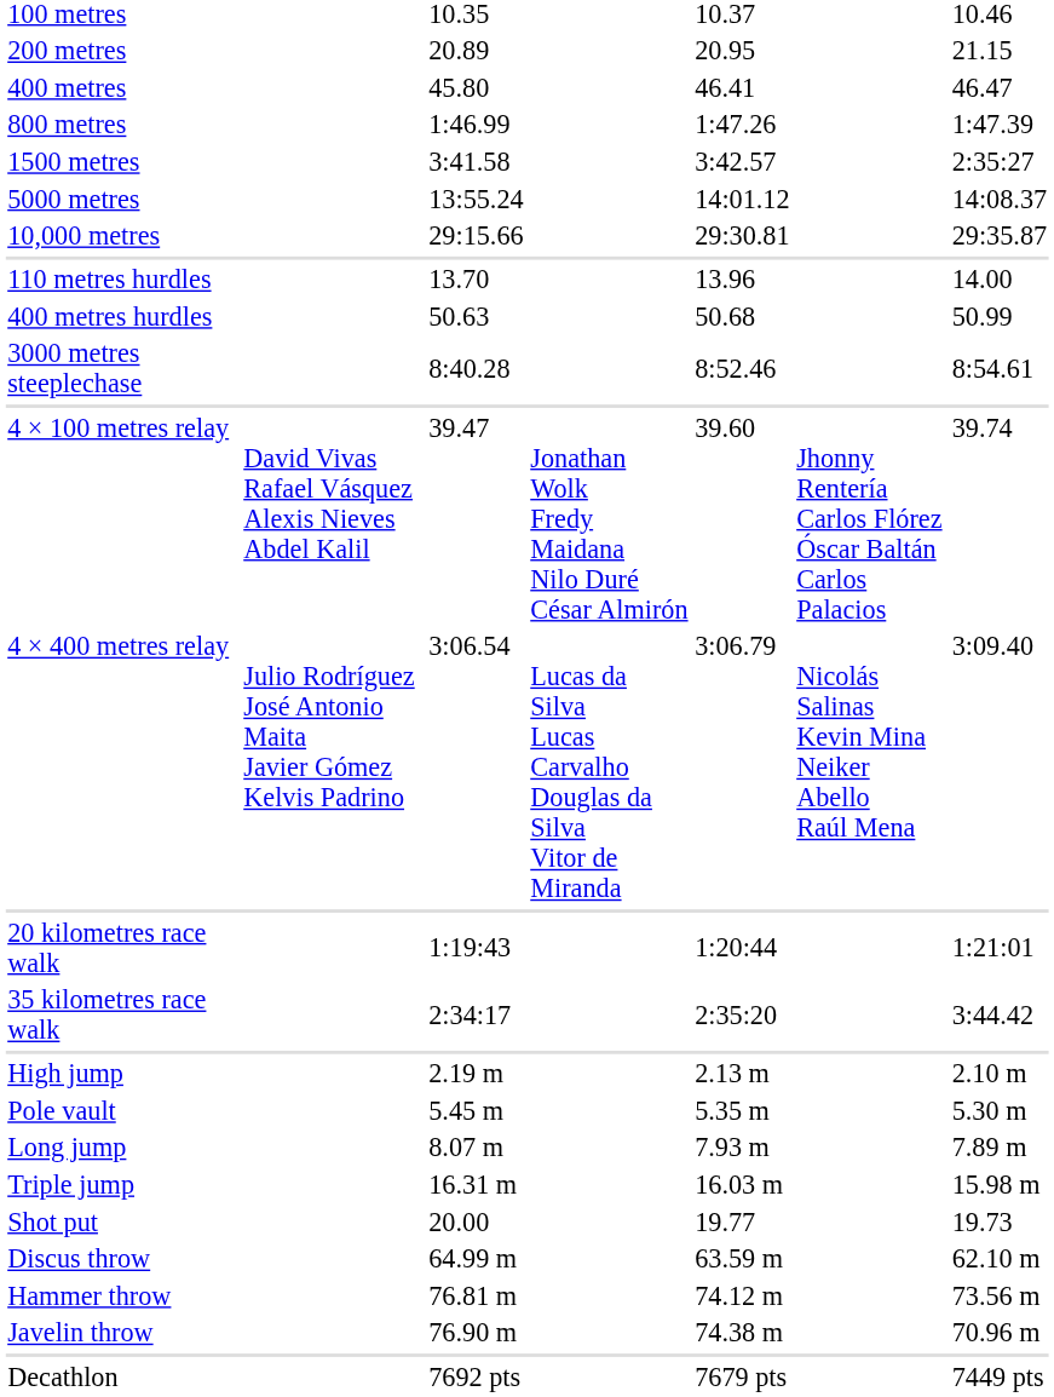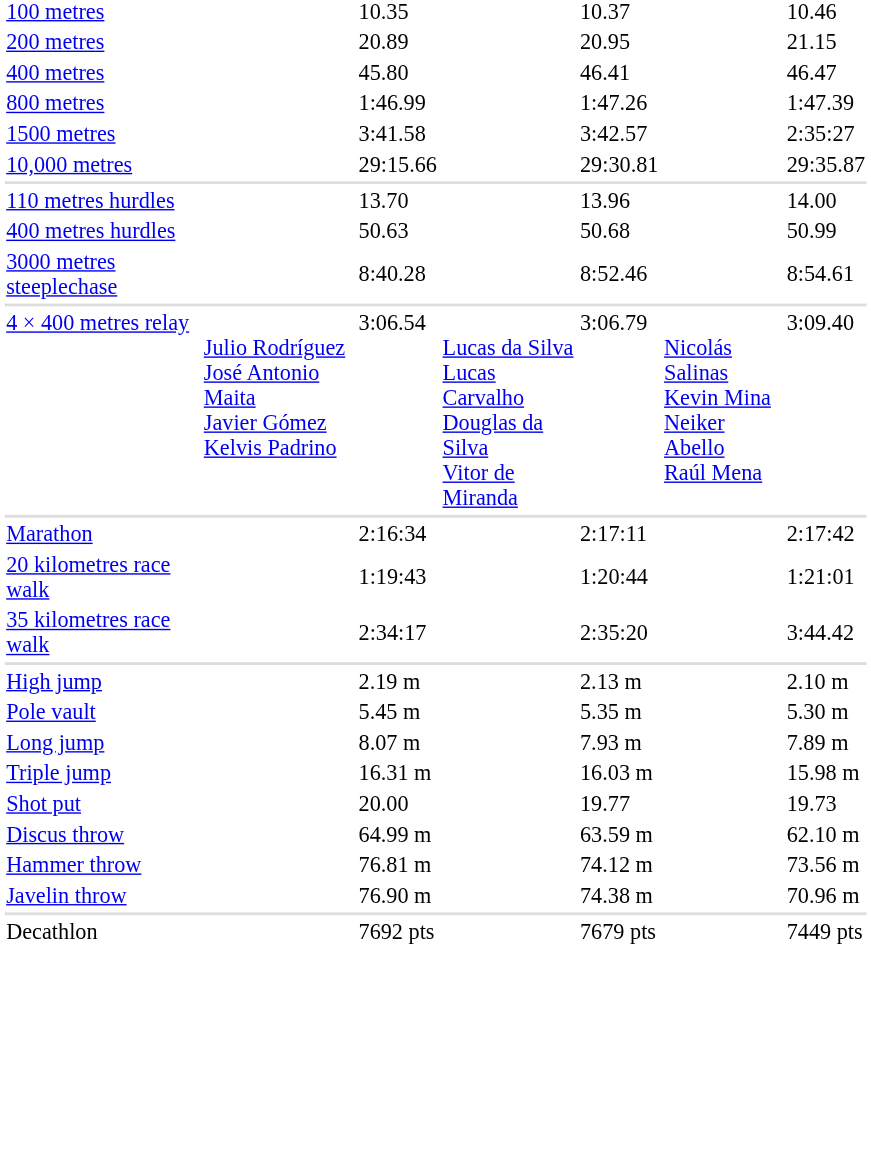- row: 5000 metres | 13:55.24 | 14:01.12 | 14:08.37
- row: 4 × 100 metres relay | David Vivas Rafael Vásquez Alexis Nieves Abdel Kalil | 39.47 | Jonathan Wolk Fredy Maidana Nilo Duré César Almirón | 39.60 | Jhonny Rentería Carlos Flórez Óscar Baltán Carlos Palacios | 39.74
+ row: Marathon | 2:16:34 | 2:17:11 | 2:17:42
